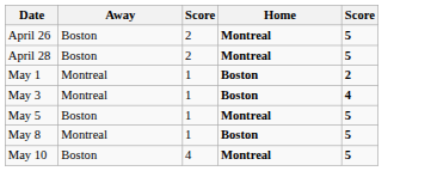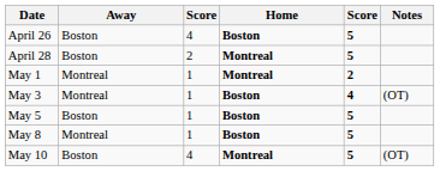+ column: Notes | (OT) | (OT)
April 26 | column 3: 2 -> 4
April 26 | Home: Montreal -> Boston
May 1 | Home: Boston -> Montreal
May 5 | Home: Montreal -> Boston
